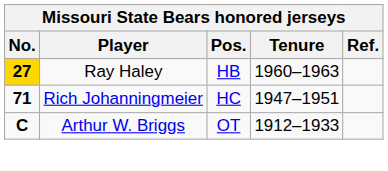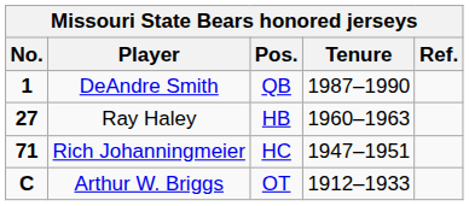+ row: 1 | DeAndre Smith | QB | 1987–1990
Ray Haley | No.: gold background -> no background
